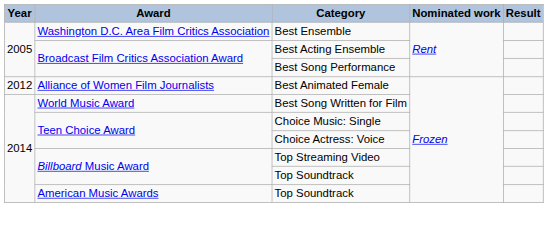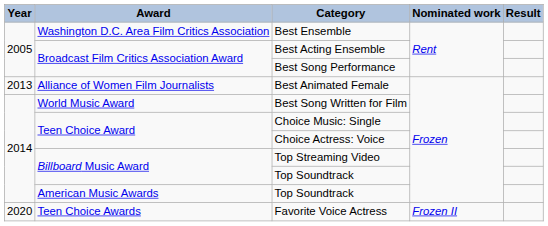Best Animated Female | Year: 2012 -> 2013
+ row: 2020 | Teen Choice Awards | Favorite Voice Actress | Frozen II
